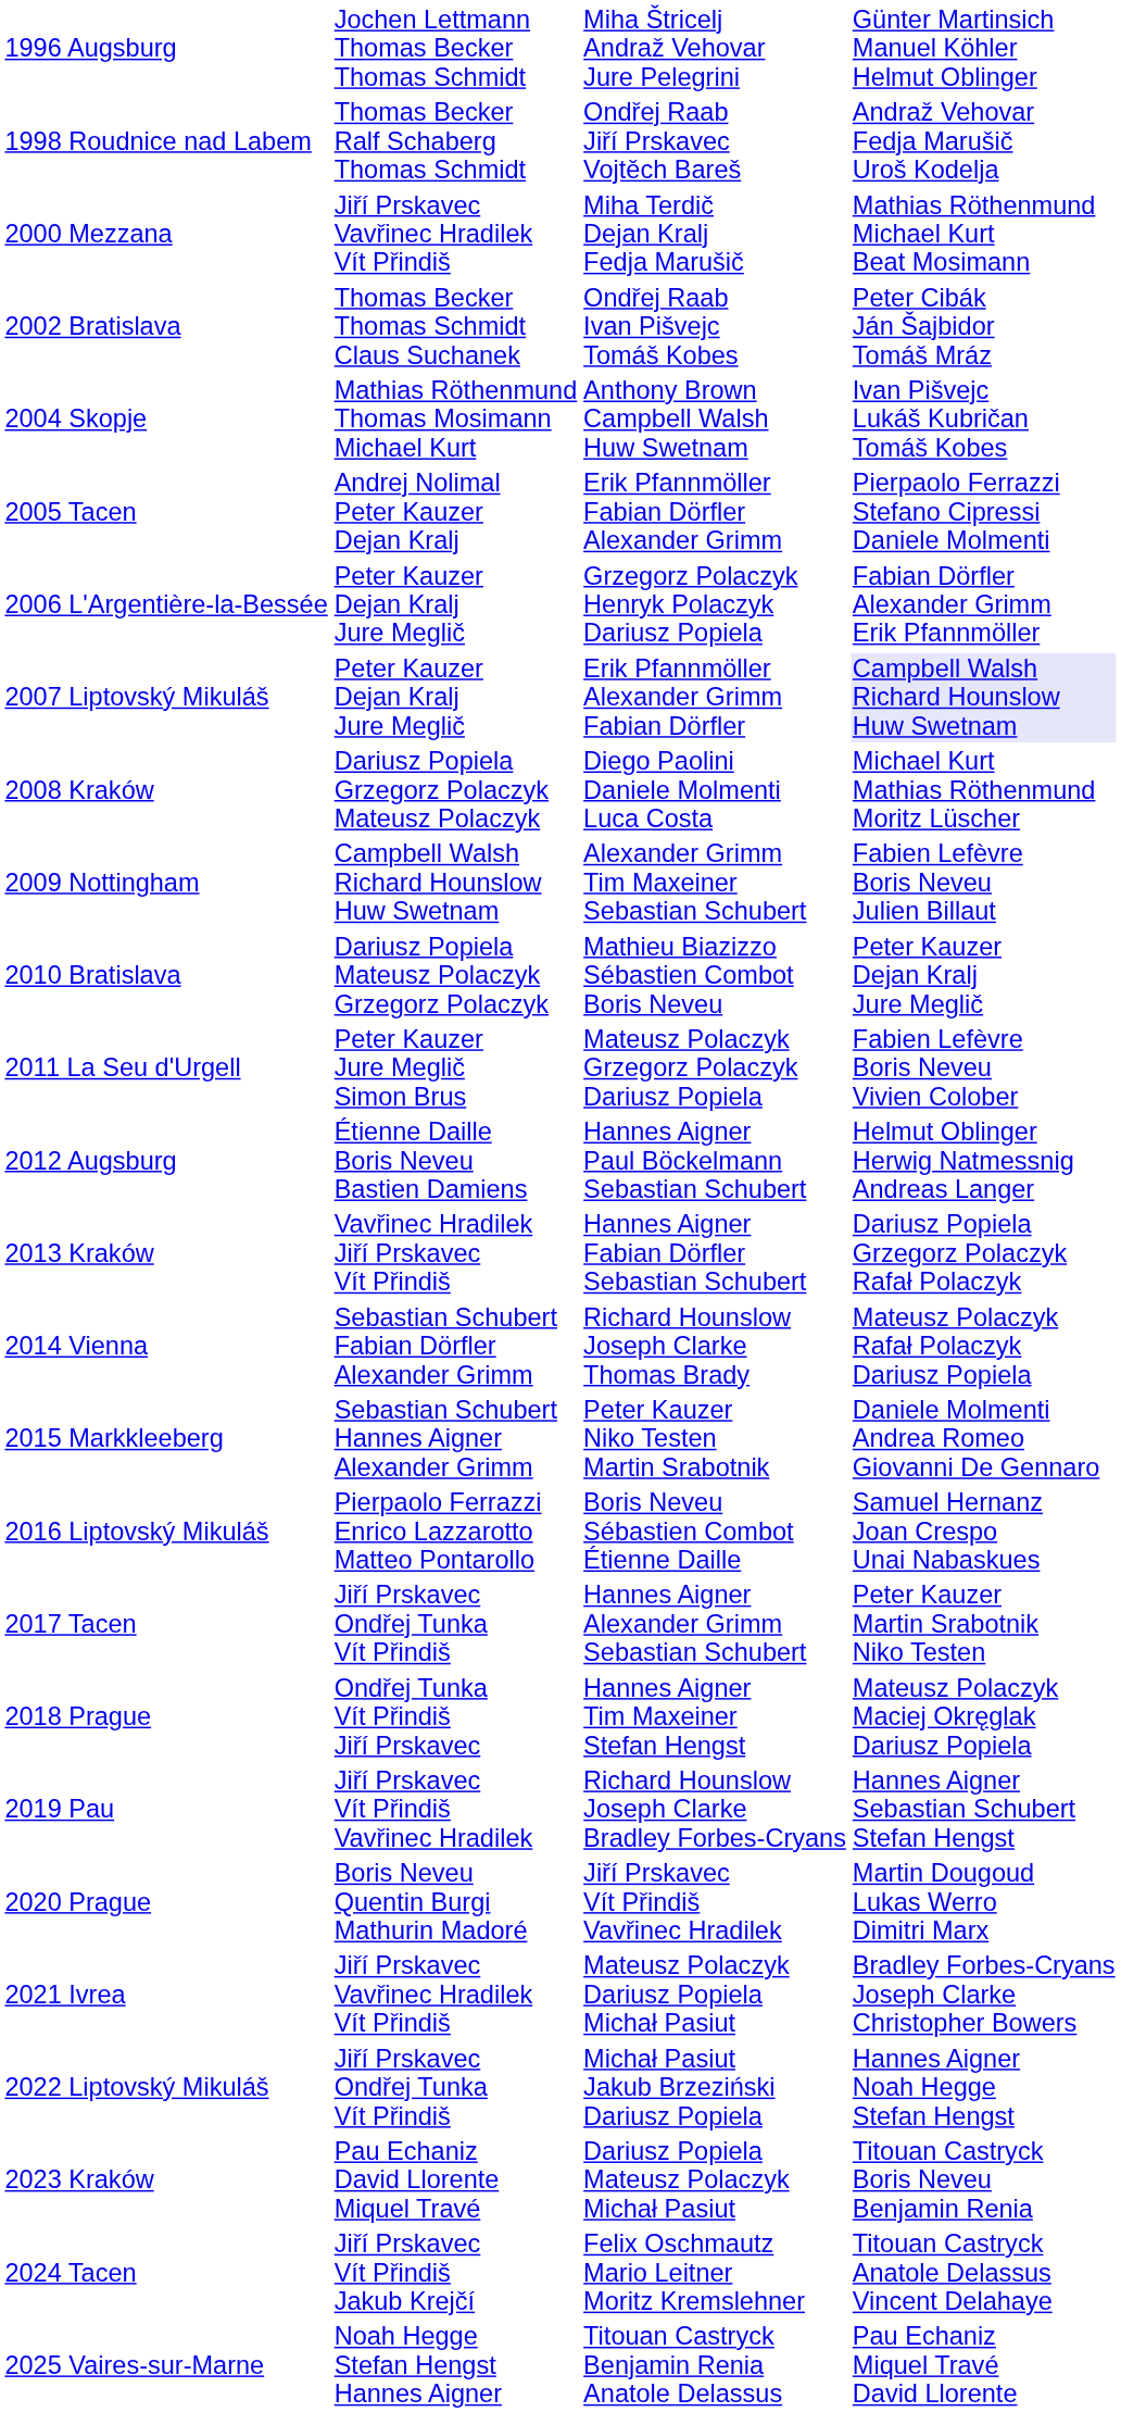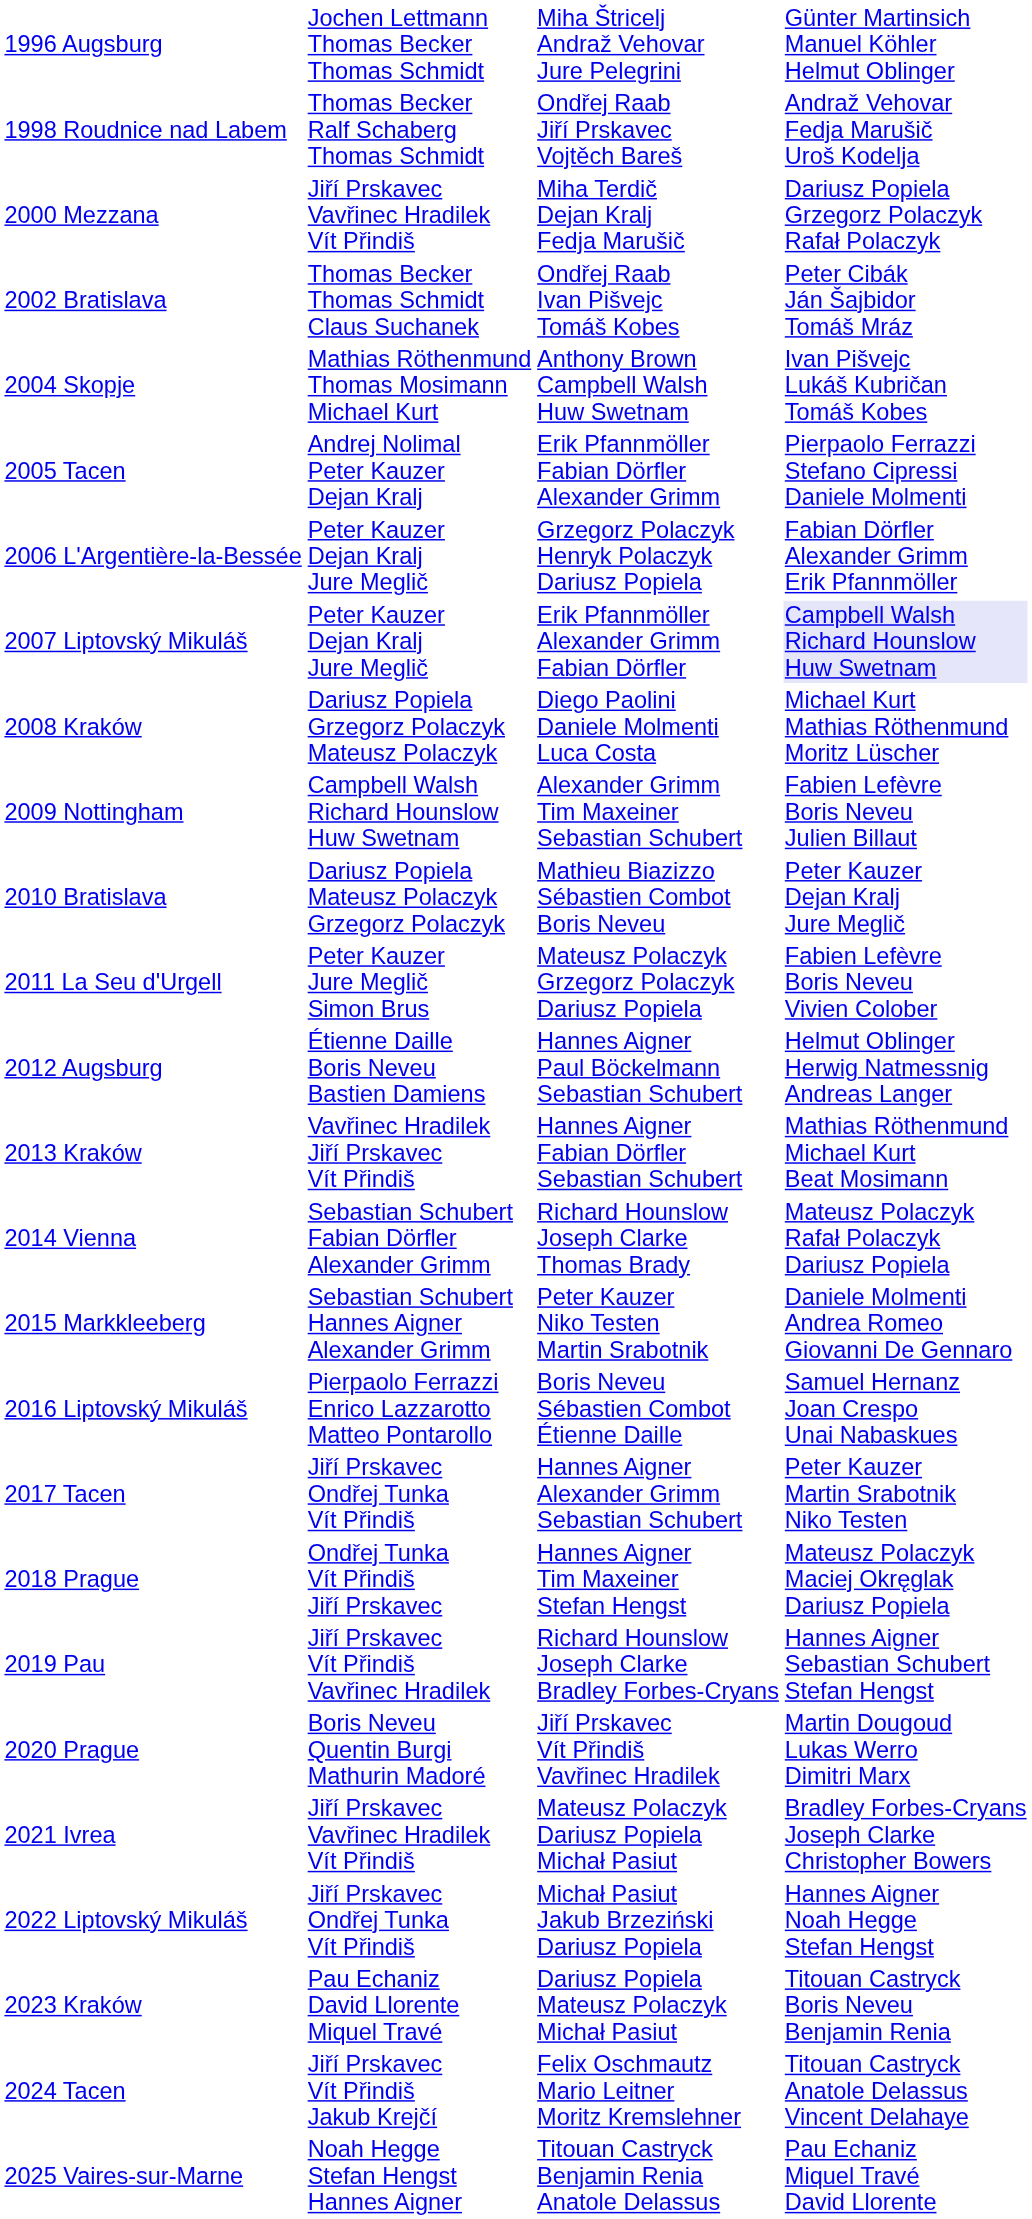2000 Mezzana | column 4: Mathias Röthenmund Michael Kurt Beat Mosimann -> Dariusz Popiela Grzegorz Polaczyk Rafał Polaczyk
2013 Kraków | column 4: Dariusz Popiela Grzegorz Polaczyk Rafał Polaczyk -> Mathias Röthenmund Michael Kurt Beat Mosimann
